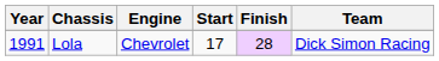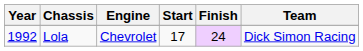Lola | Year: 1991 -> 1992
Lola | Finish: 28 -> 24
